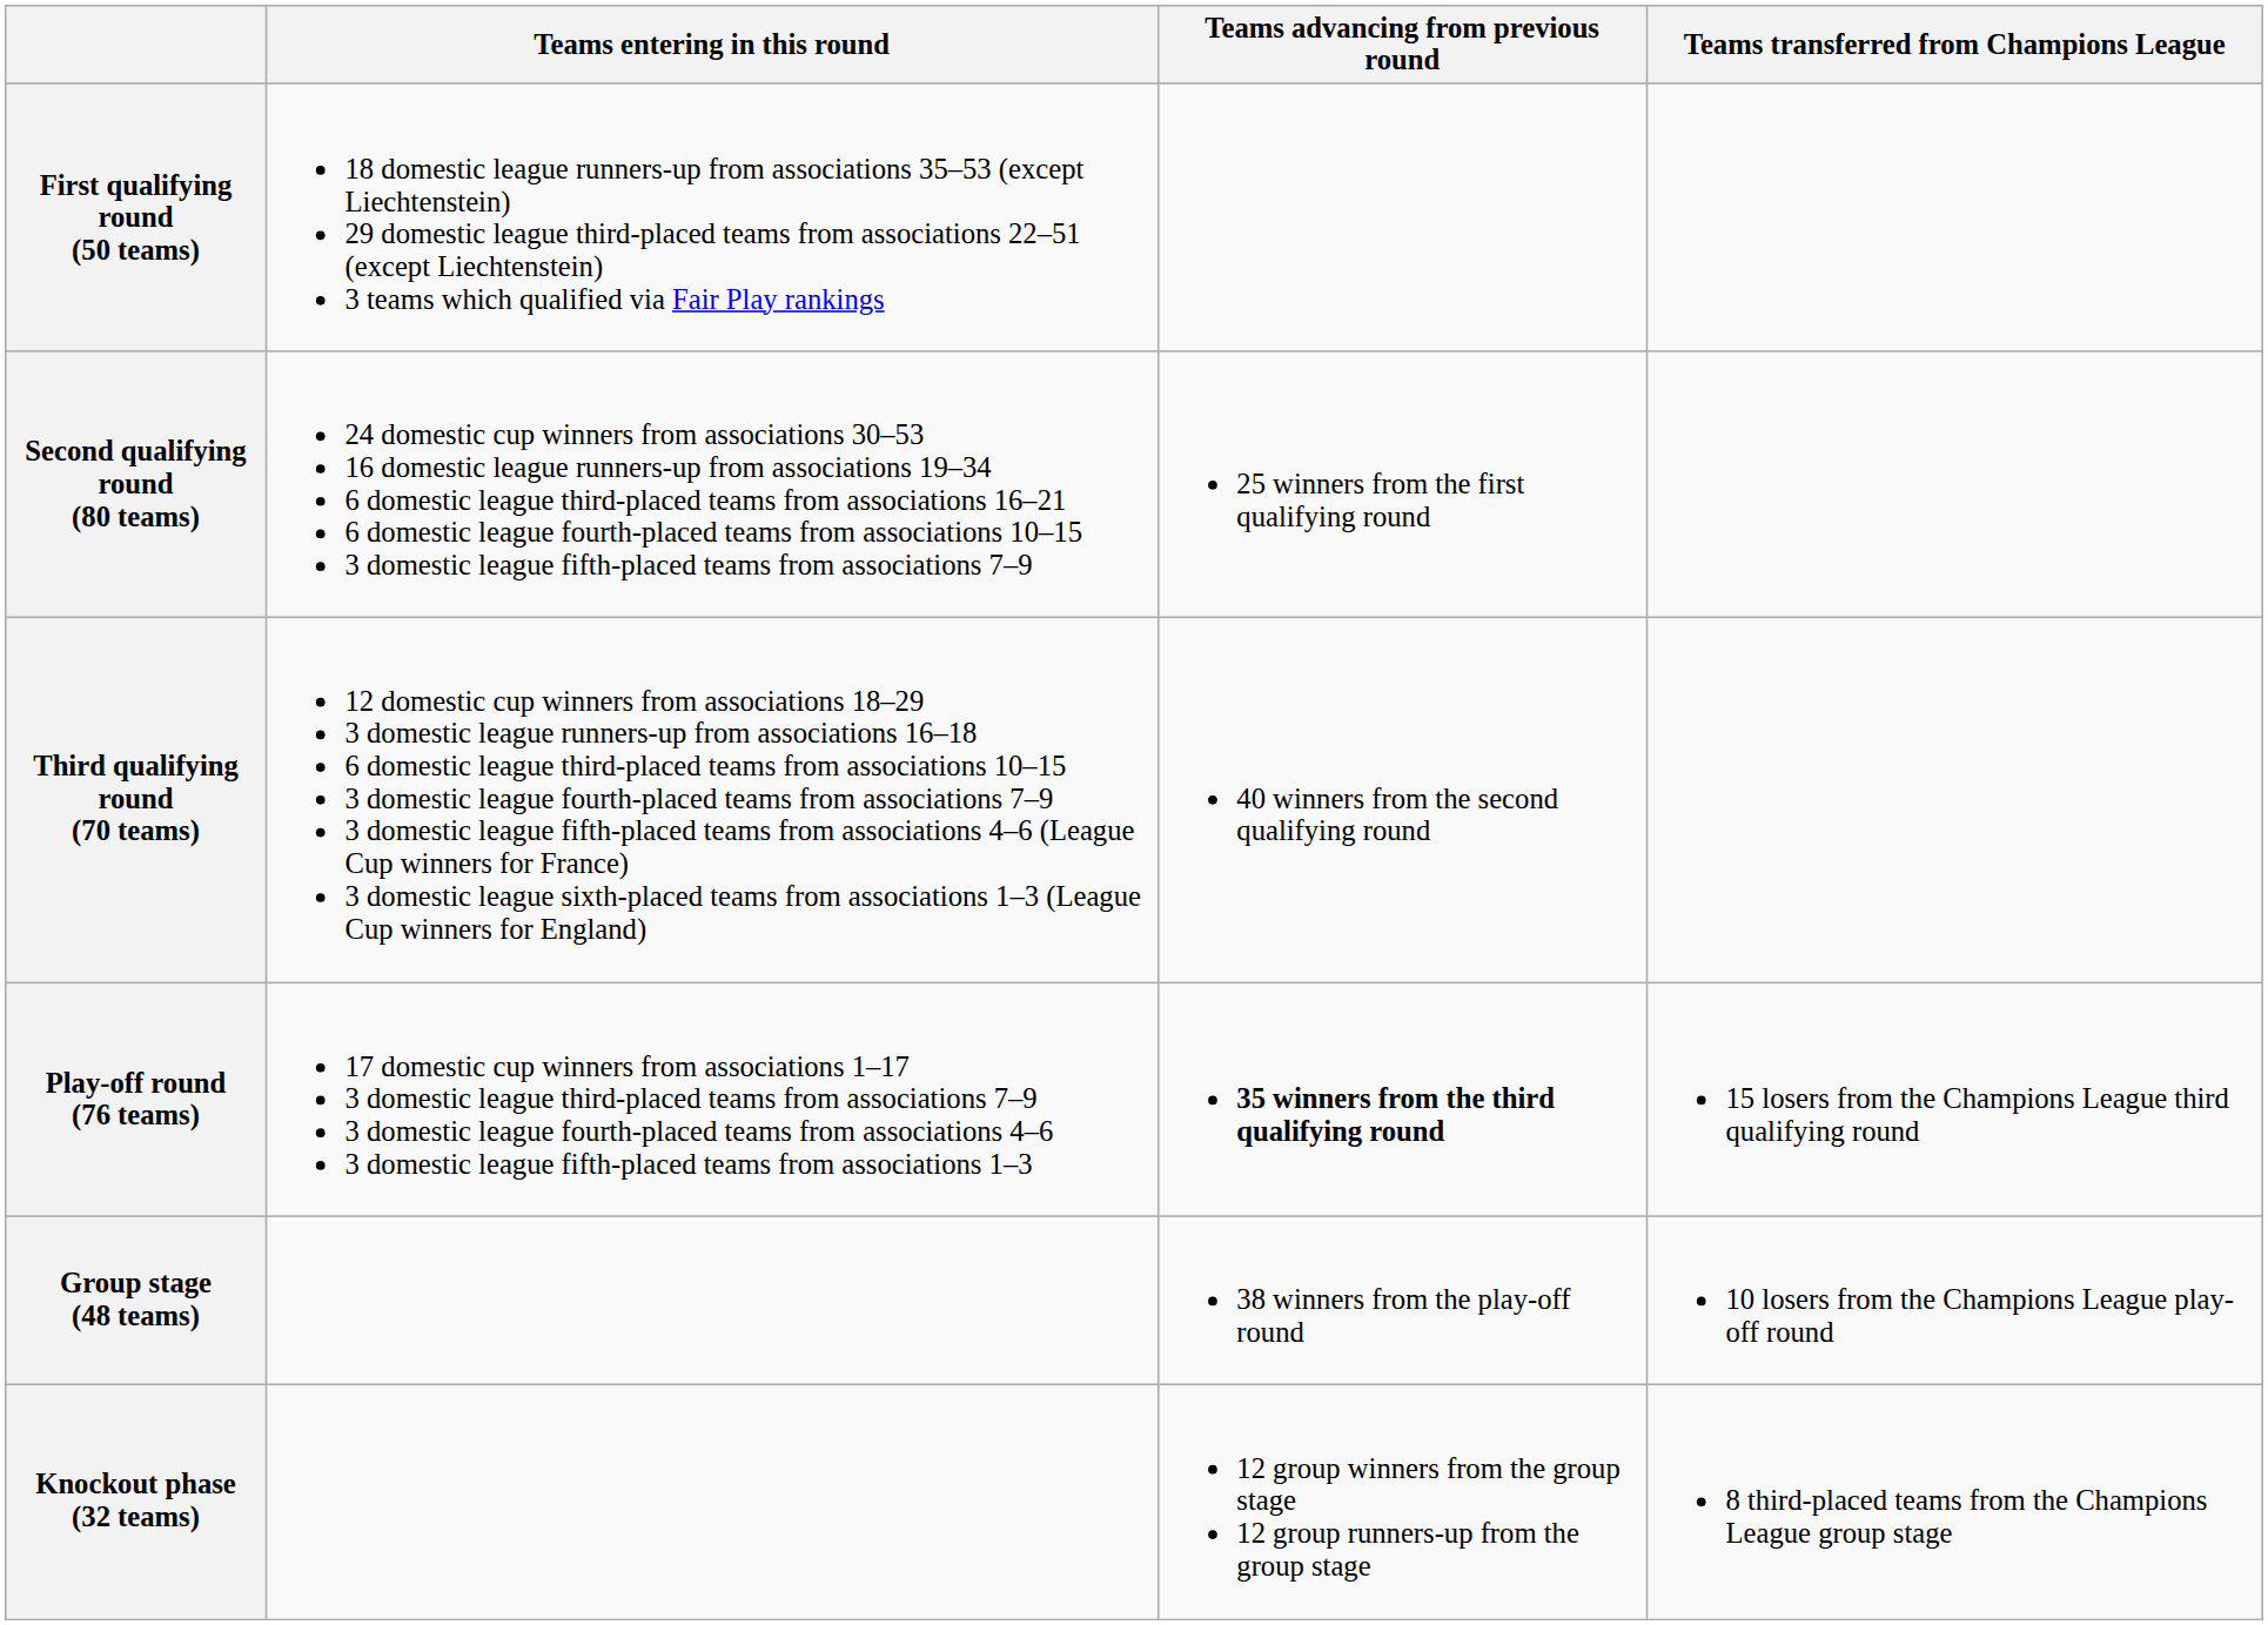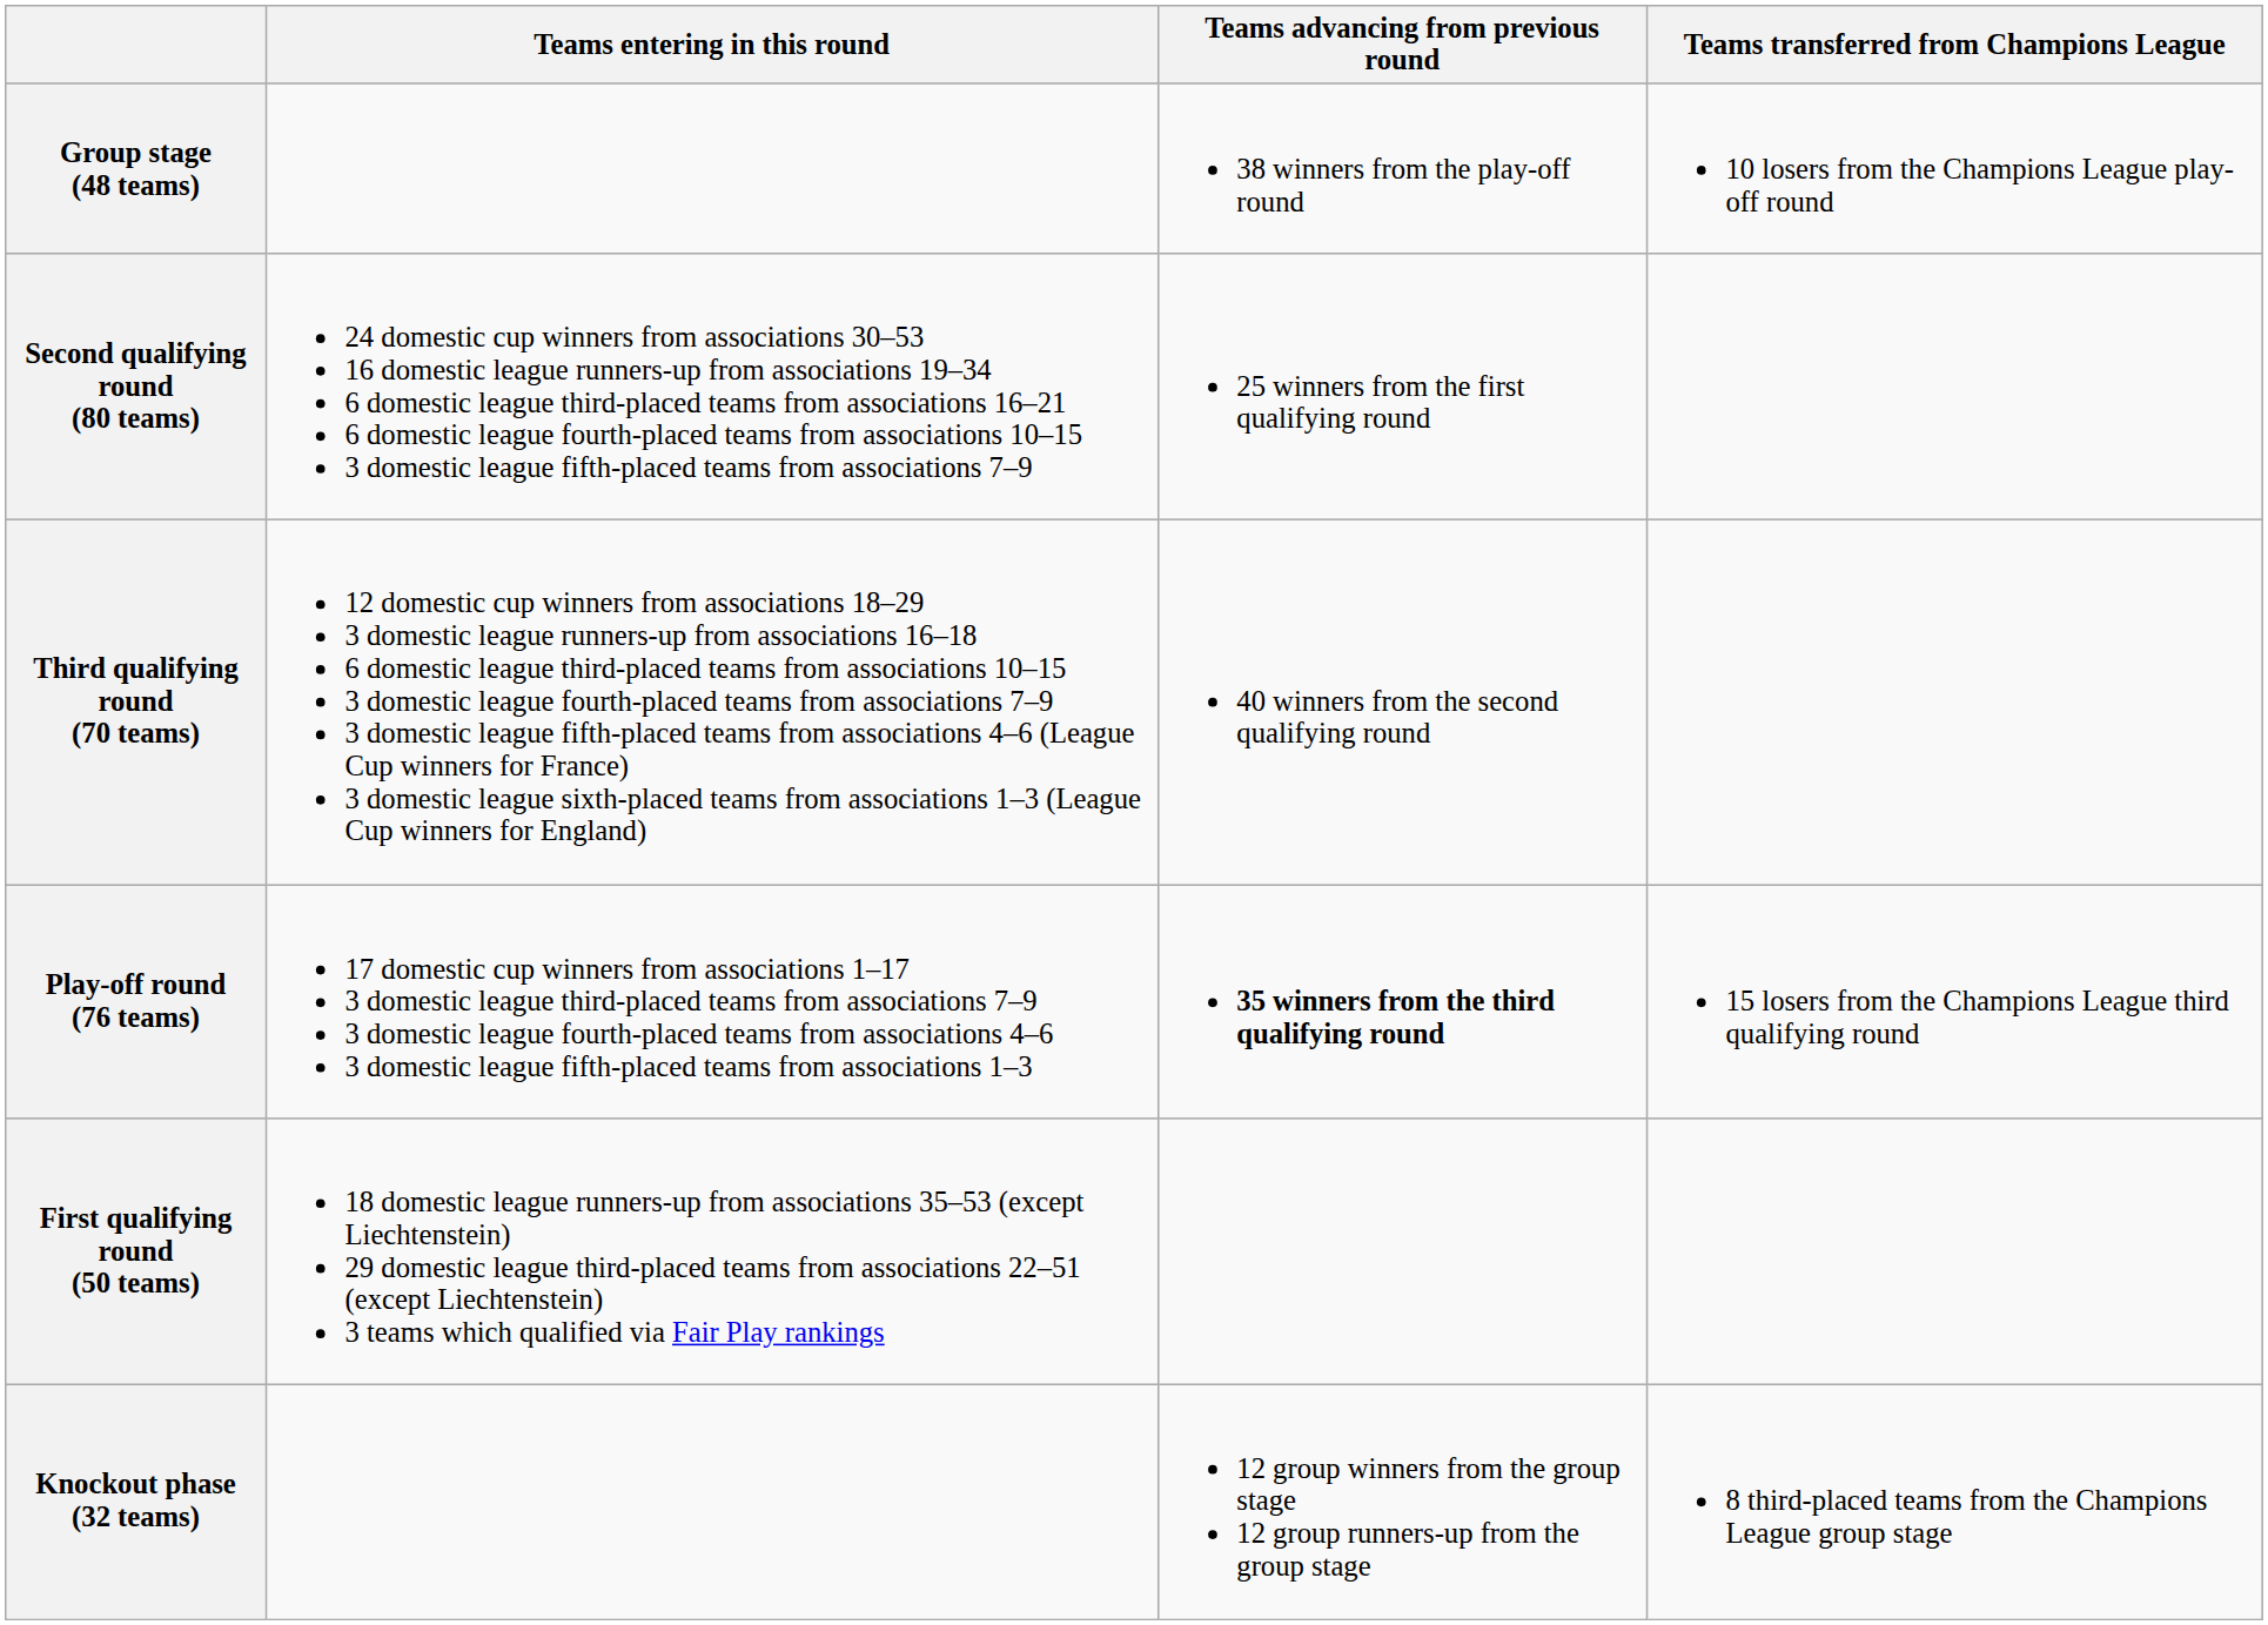rows swapped: First qualifying round (50 teams) <-> Group stage (48 teams)
